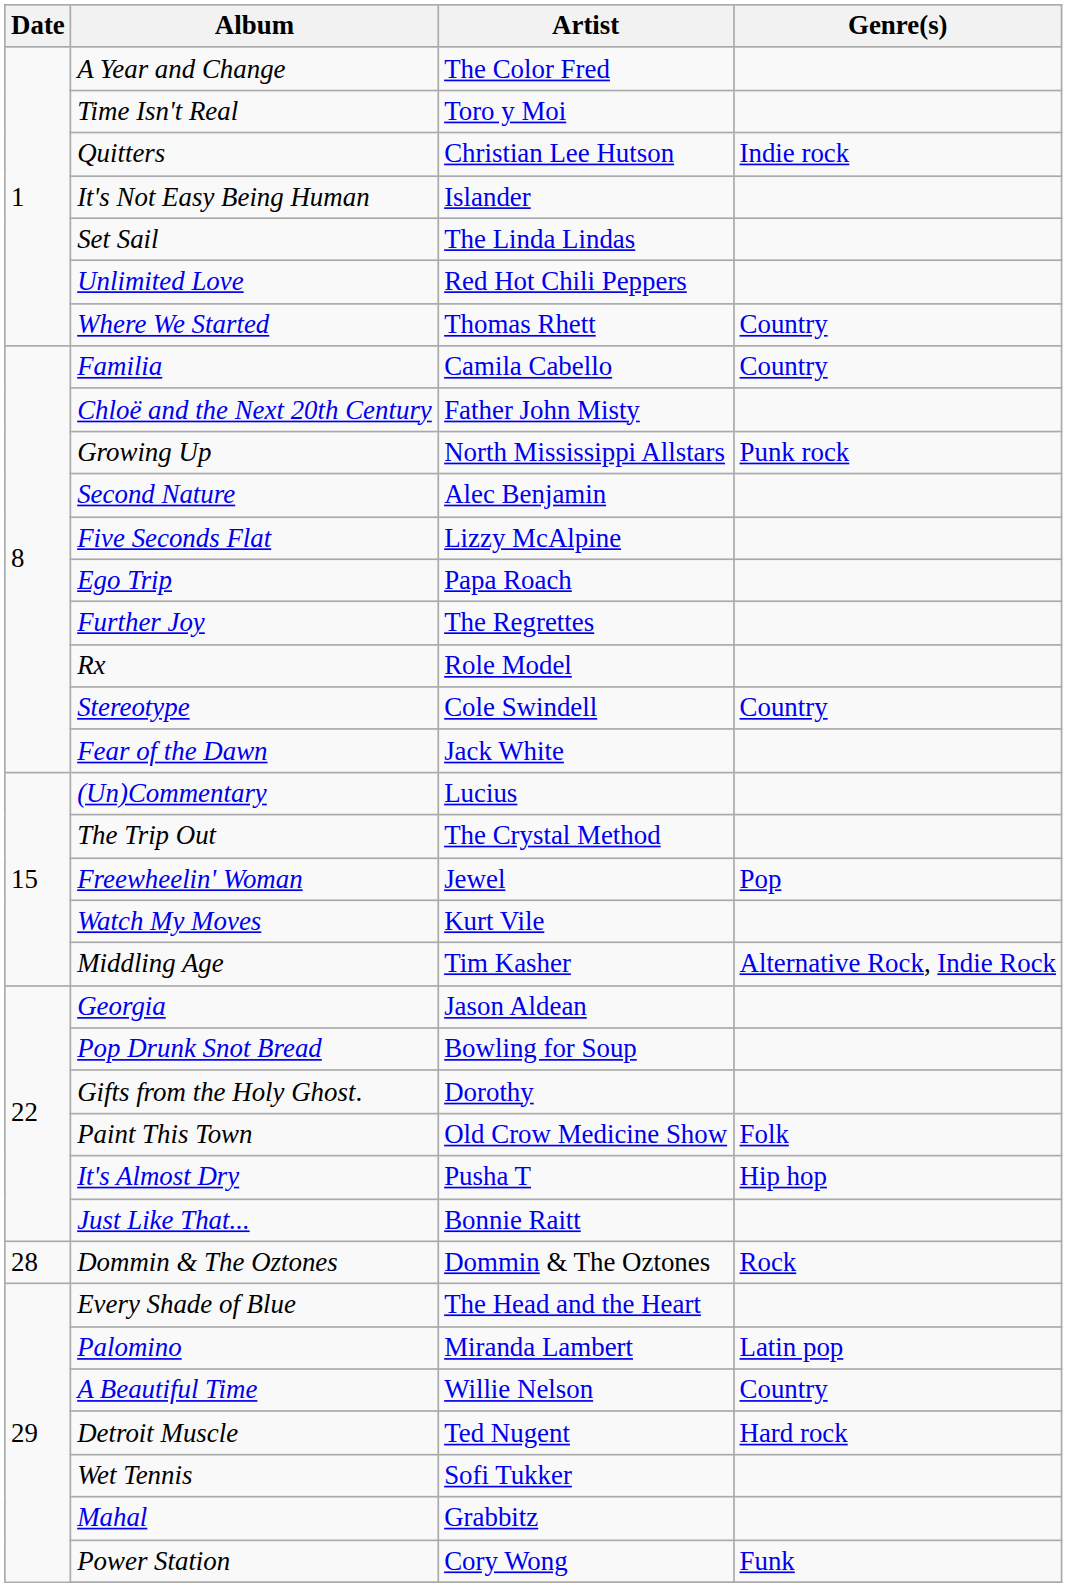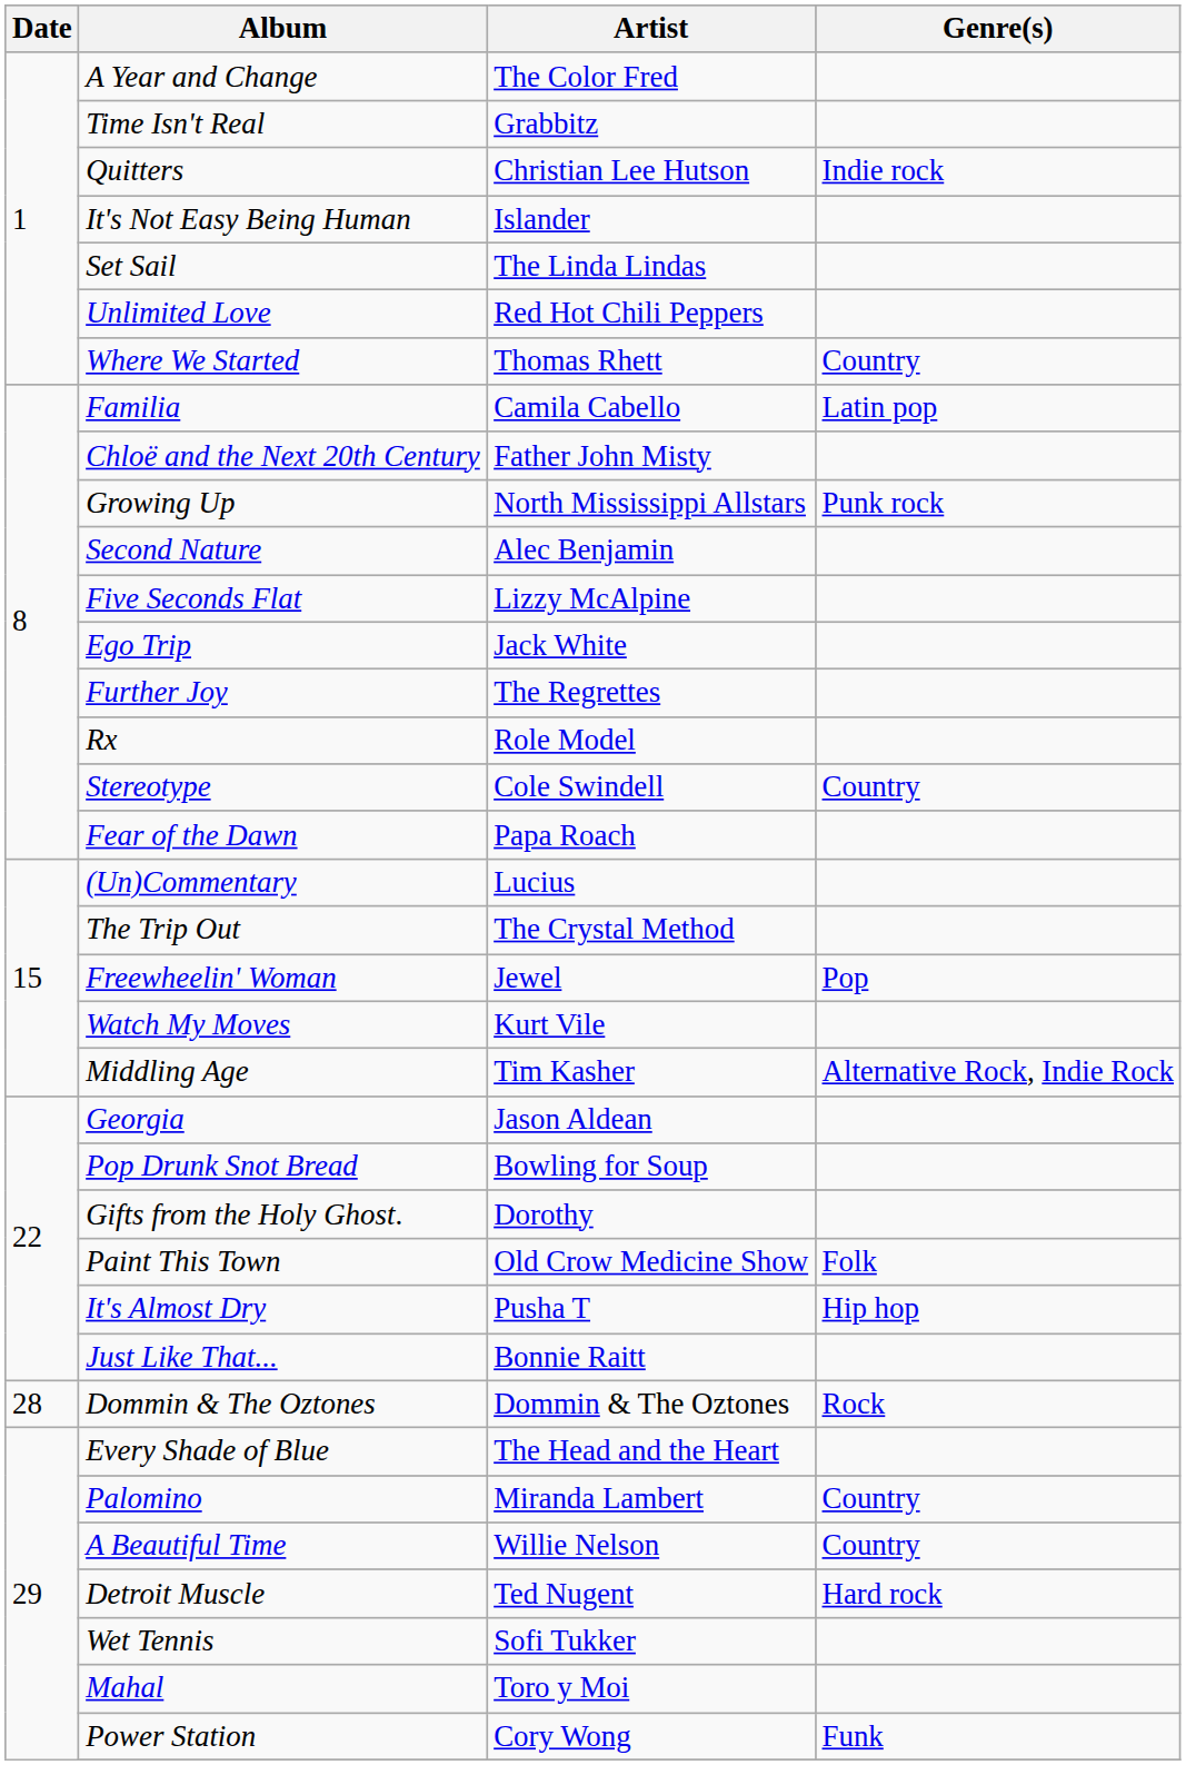Time Isn't Real | Artist: Toro y Moi -> Grabbitz
Familia | Genre(s): Country -> Latin pop
Ego Trip | Artist: Papa Roach -> Jack White
Fear of the Dawn | Artist: Jack White -> Papa Roach
Palomino | Genre(s): Latin pop -> Country
Mahal | Artist: Grabbitz -> Toro y Moi
